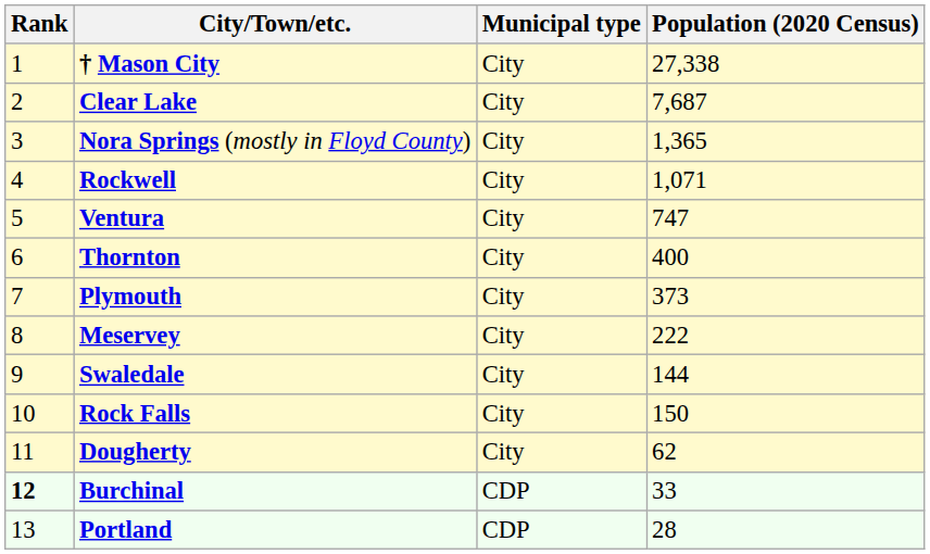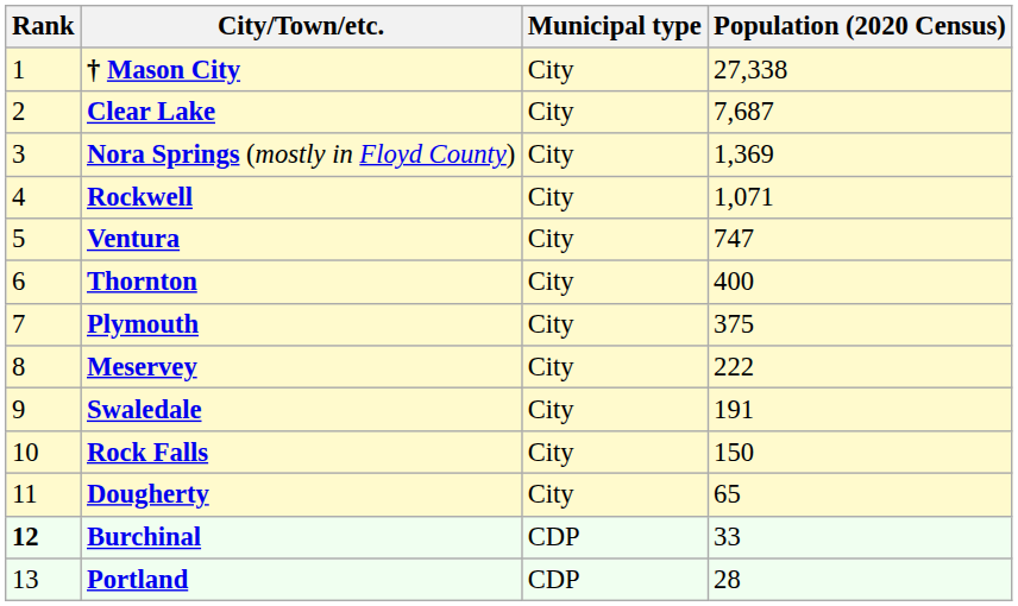Nora Springs (mostly in Floyd County) | Population (2020 Census): 1,365 -> 1,369
Plymouth | Population (2020 Census): 373 -> 375
Swaledale | Population (2020 Census): 144 -> 191
Dougherty | Population (2020 Census): 62 -> 65
